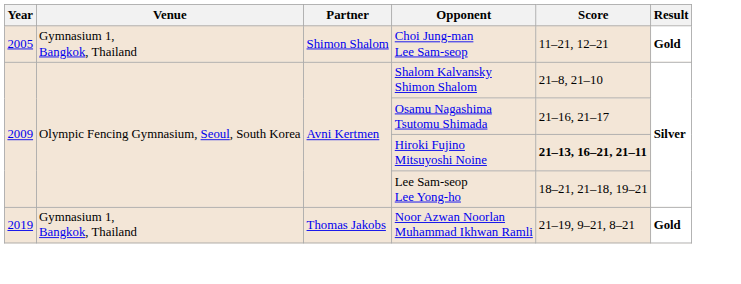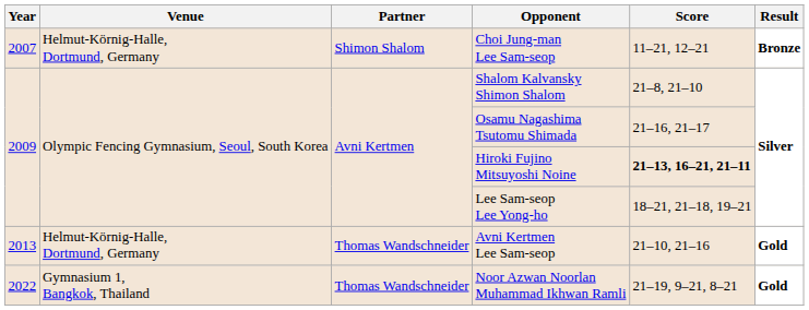Choi Jung-man Lee Sam-seop | Year: 2005 -> 2007
Choi Jung-man Lee Sam-seop | Venue: Gymnasium 1, Bangkok, Thailand -> Helmut-Körnig-Halle, Dortmund, Germany
Choi Jung-man Lee Sam-seop | Result: Gold -> Bronze
+ row: 2013 | Helmut-Körnig-Halle, Dortmund, Germany | Thomas Wandschneider | Avni Kertmen Lee Sam-seop | 21–10, 21–16 | Gold
Noor Azwan Noorlan Muhammad Ikhwan Ramli | Year: 2019 -> 2022
Noor Azwan Noorlan Muhammad Ikhwan Ramli | Partner: Thomas Jakobs -> Thomas Wandschneider
